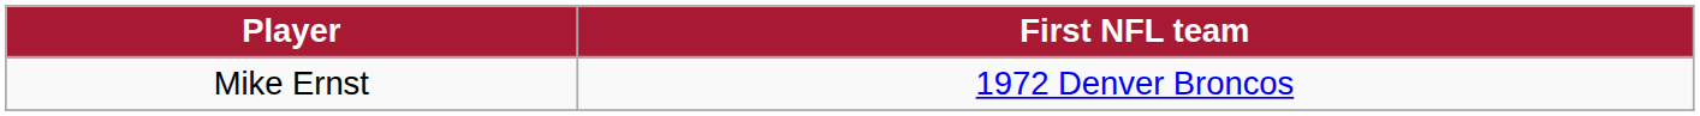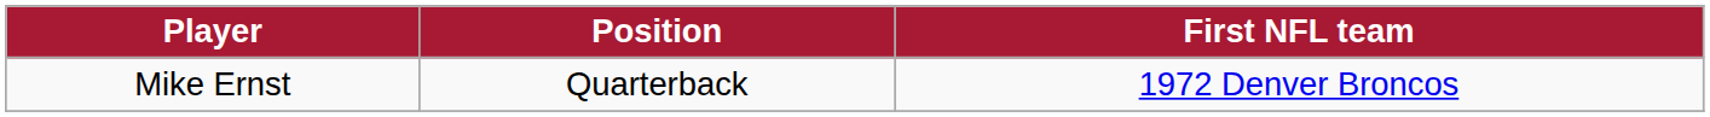+ column: Position | Quarterback
